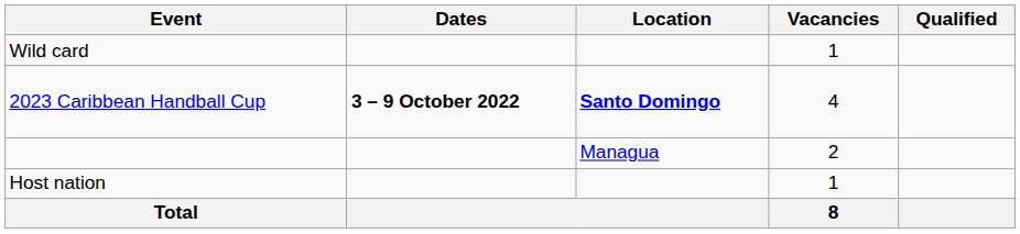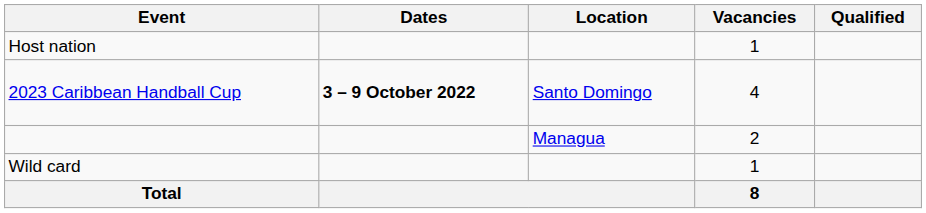rows swapped: Host nation <-> Wild card
2023 Caribbean Handball Cup | Location: bold -> normal
